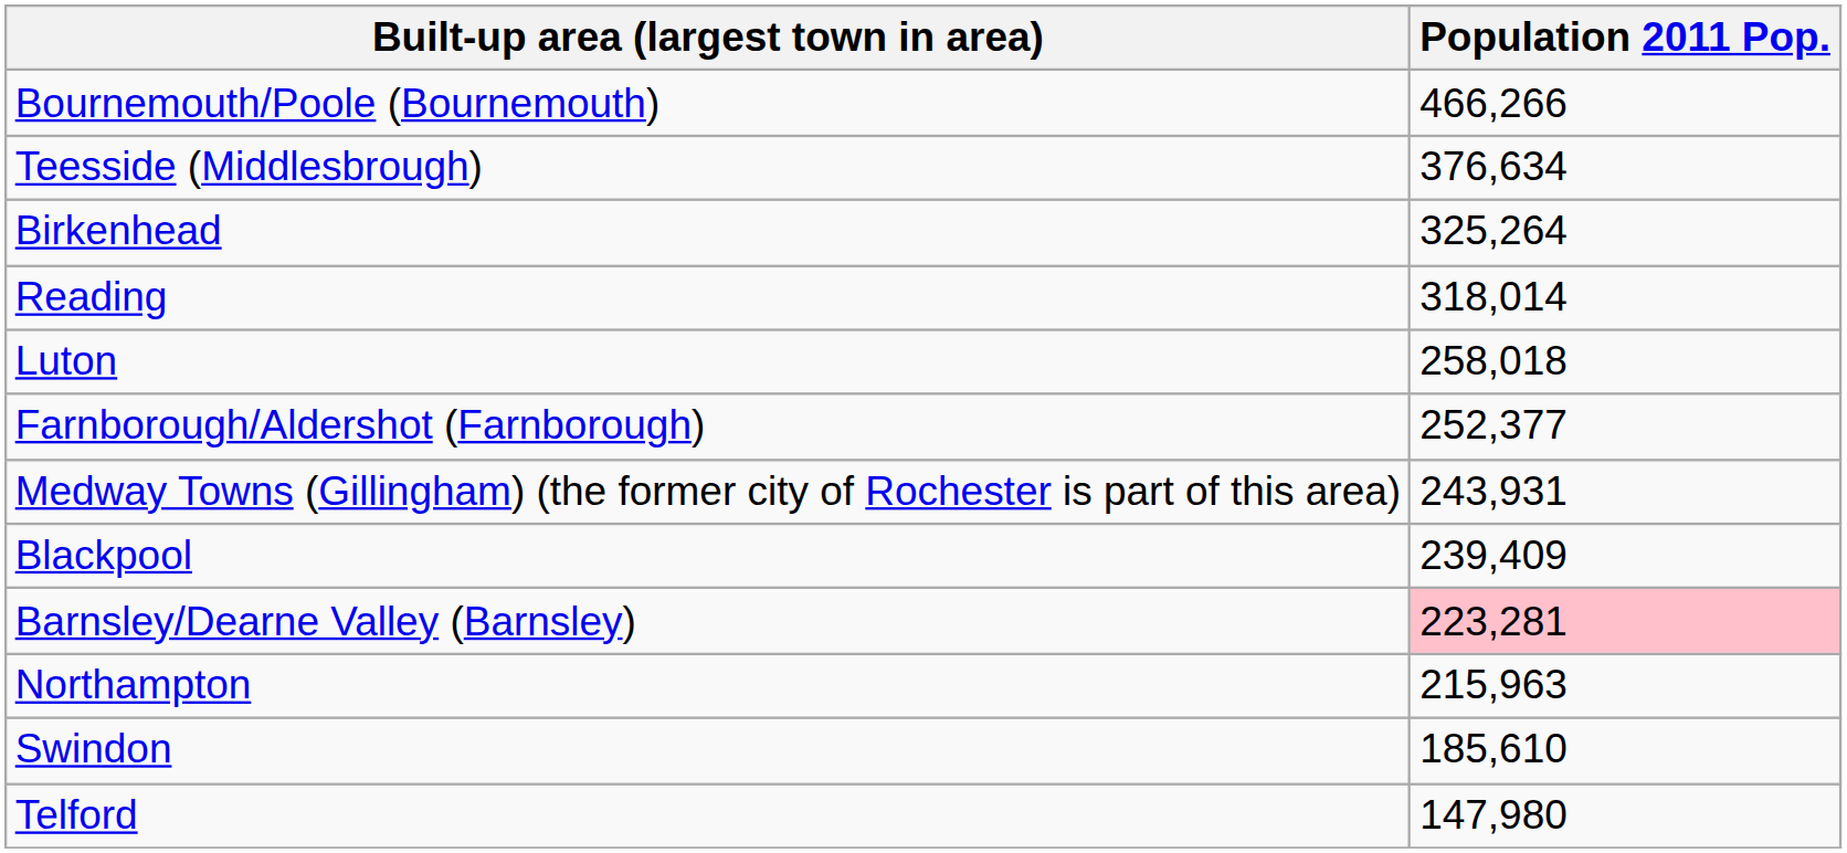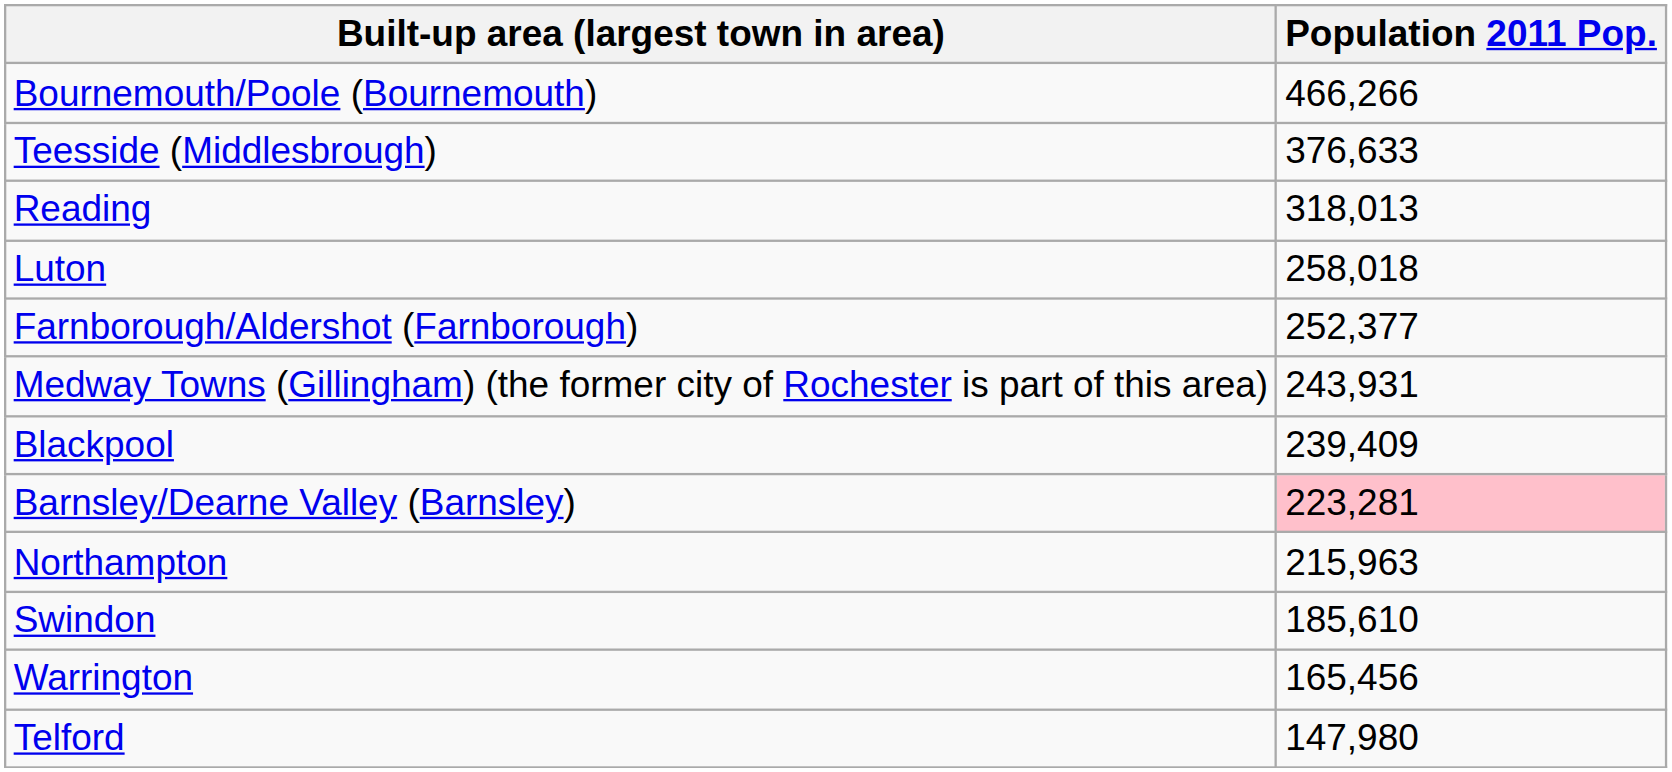Teesside (Middlesbrough) | Population 2011 Pop.: 376,634 -> 376,633
- row: Birkenhead | 325,264
Reading | Population 2011 Pop.: 318,014 -> 318,013
+ row: Warrington | 165,456
